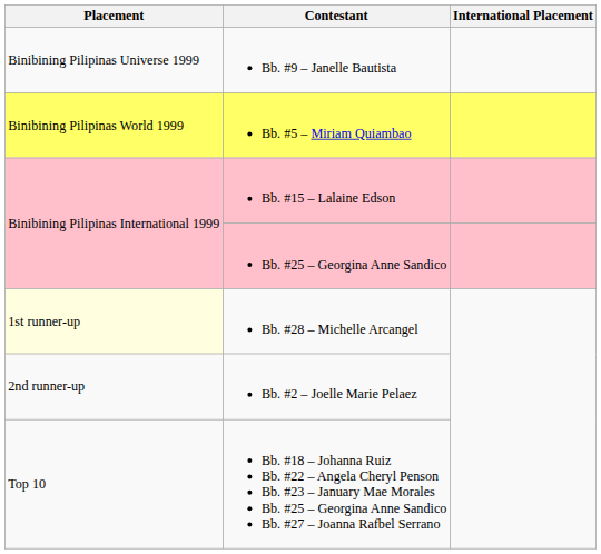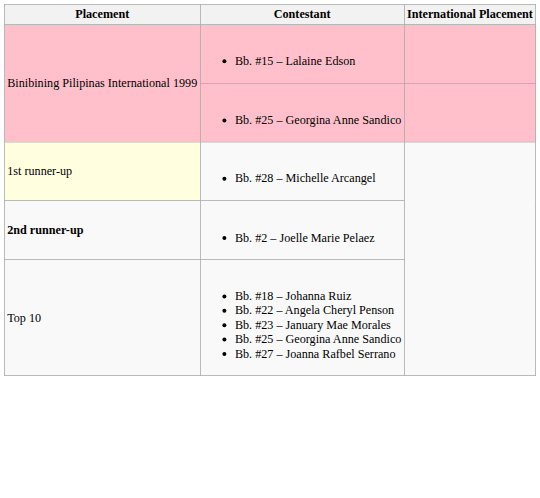- row: Binibining Pilipinas Universe 1999 | Bb. #9 – Janelle Bautista
- row: Binibining Pilipinas World 1999 | Bb. #5 – Miriam Quiambao
Bb. #2 – Joelle Marie Pelaez | Placement: normal -> bold
